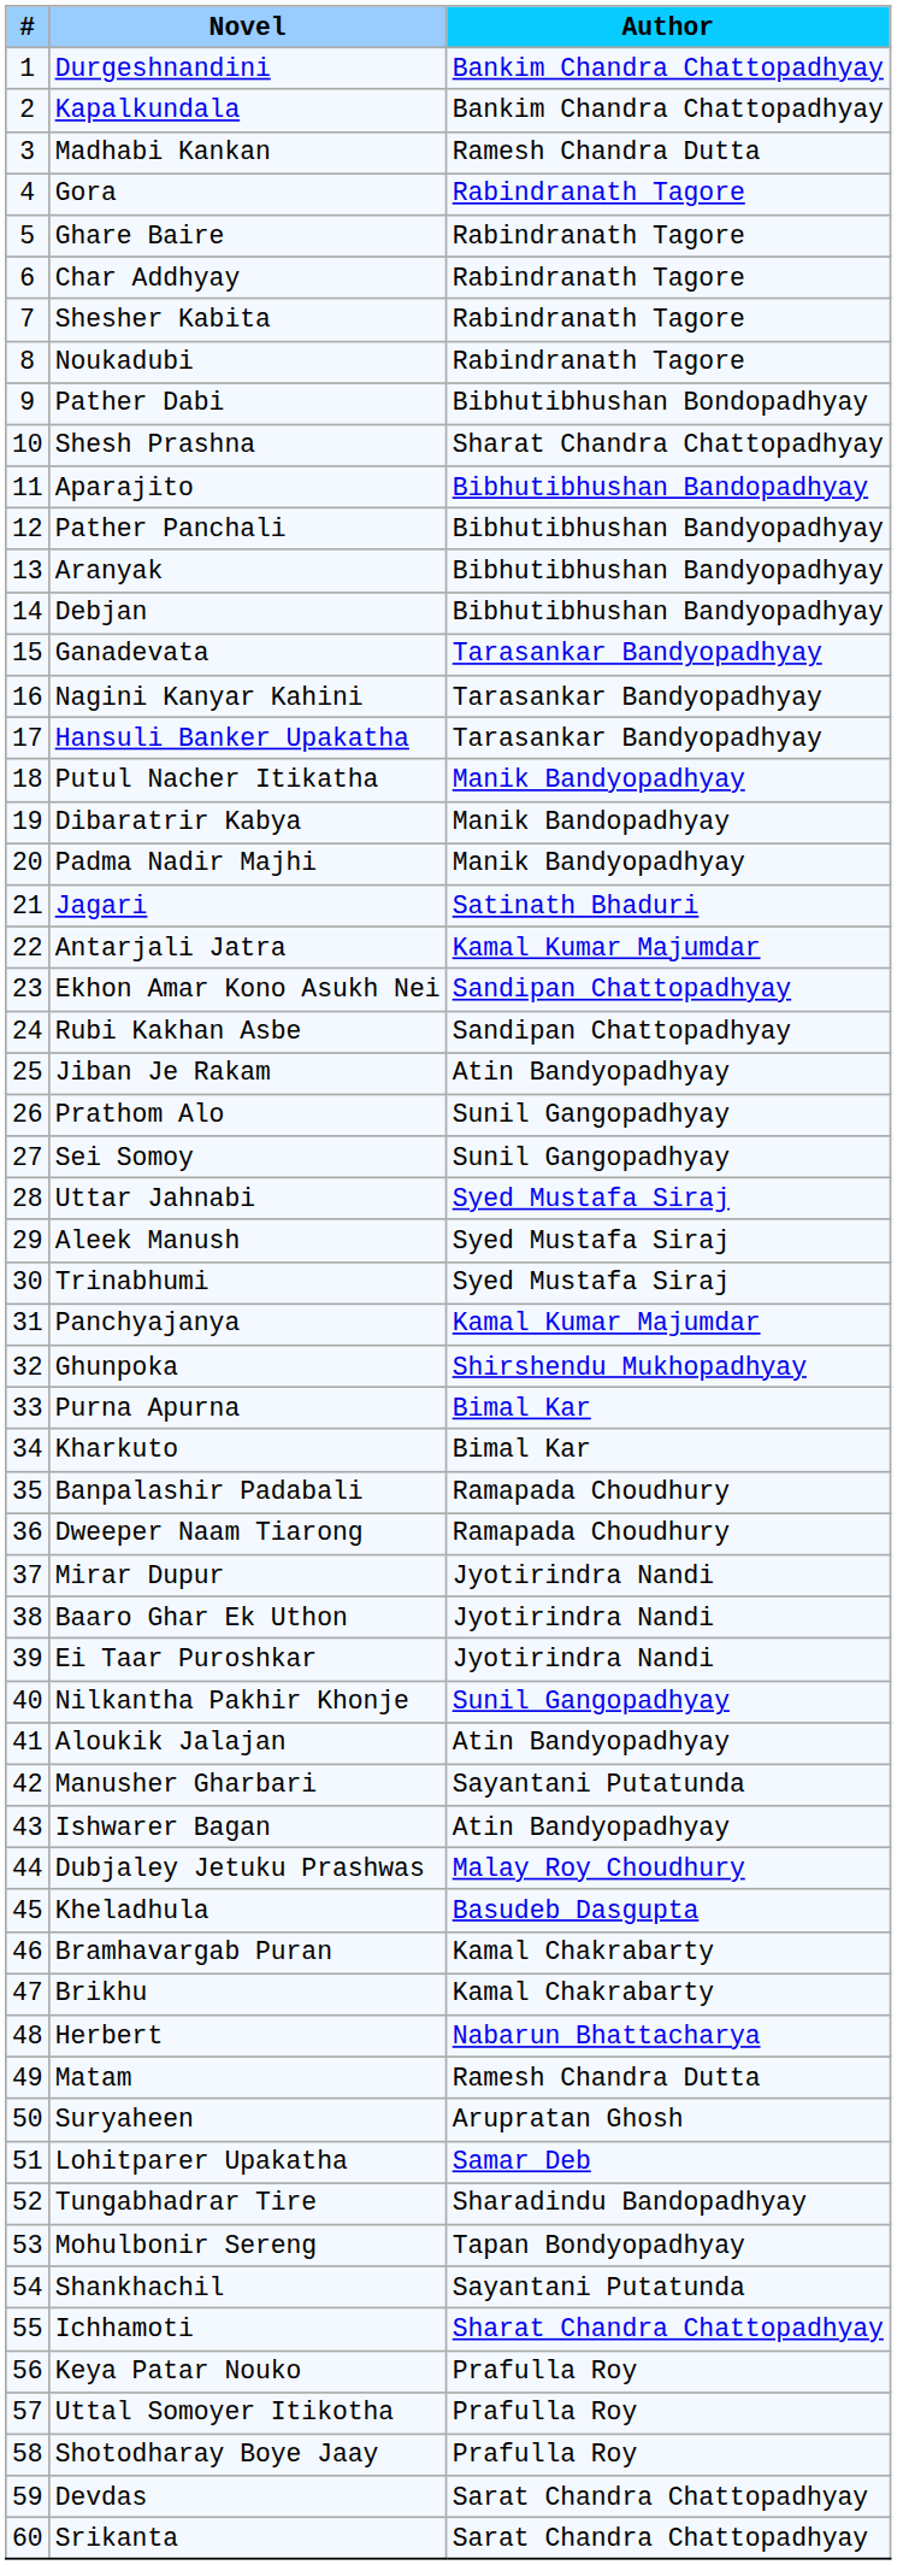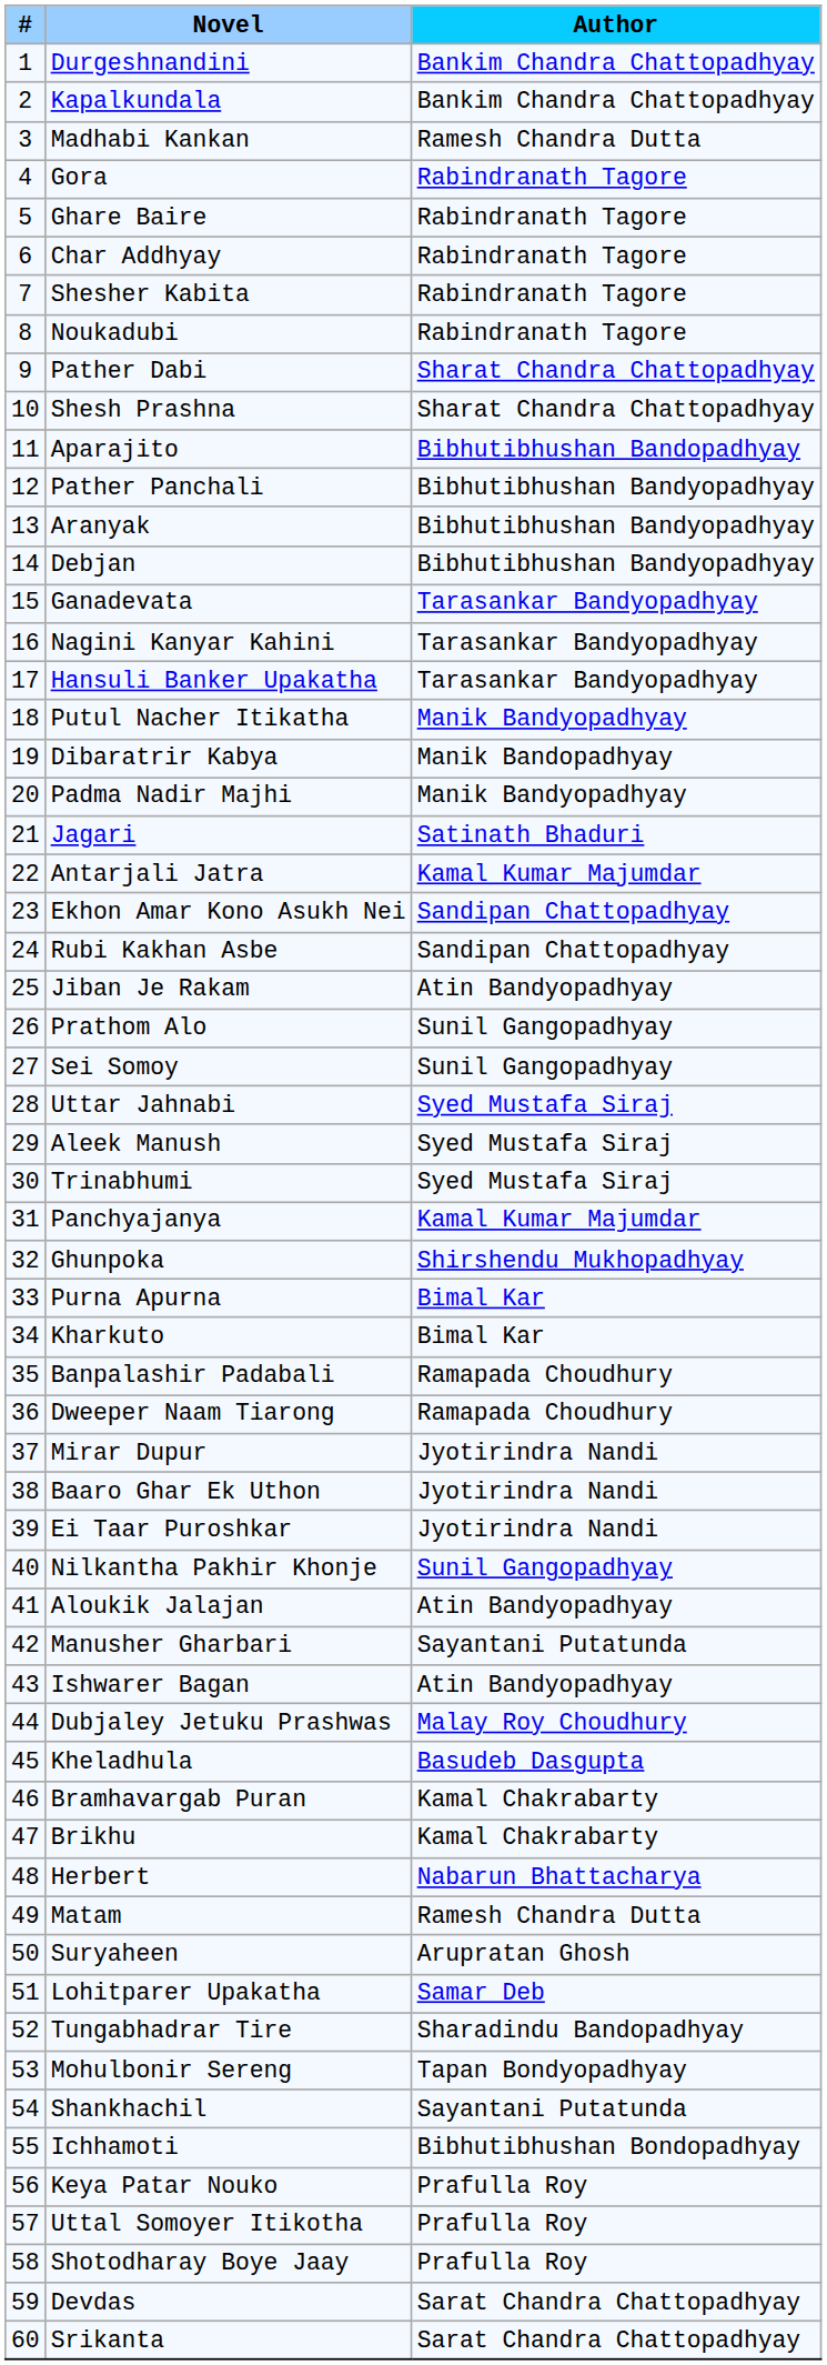Pather Dabi | Author: Bibhutibhushan Bondopadhyay -> Sharat Chandra Chattopadhyay
Ichhamoti | Author: Sharat Chandra Chattopadhyay -> Bibhutibhushan Bondopadhyay
